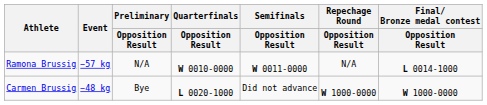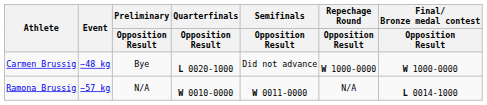rows swapped: Carmen Brussig <-> Ramona Brussig
